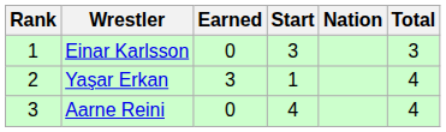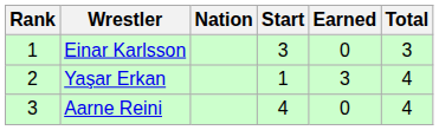columns swapped: Nation <-> Earned
